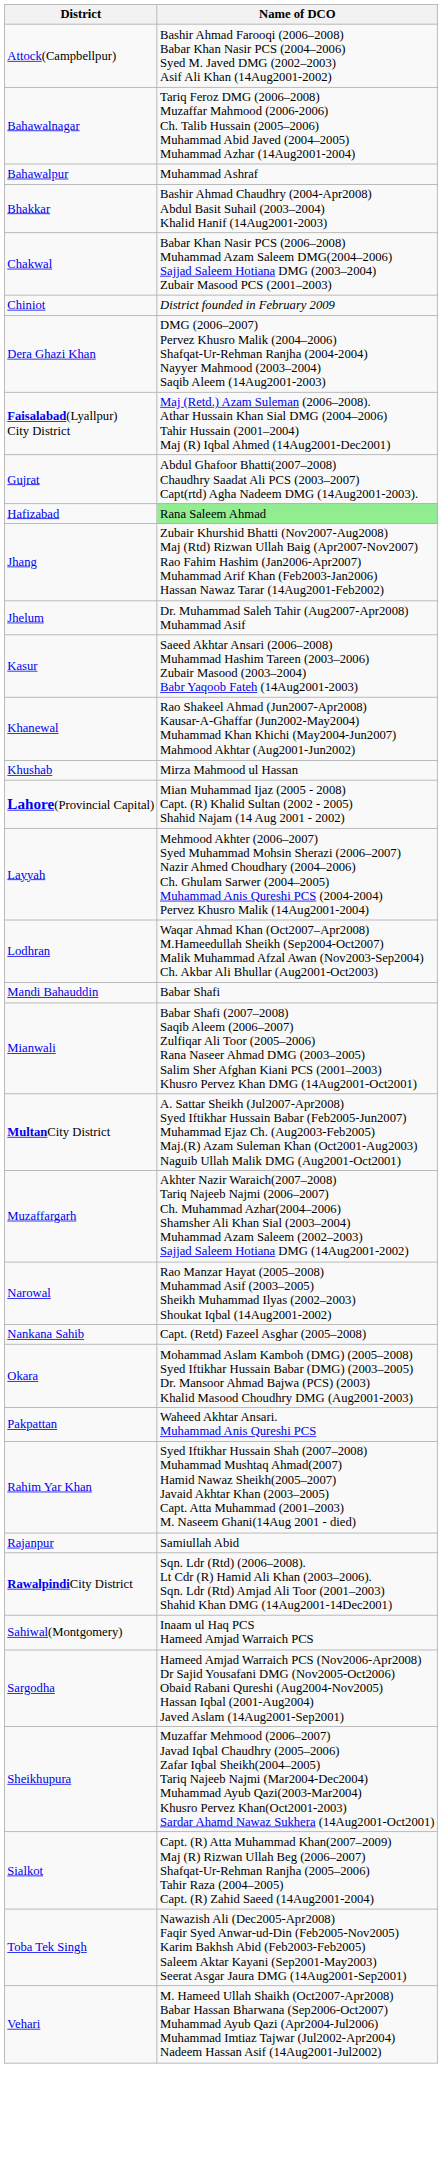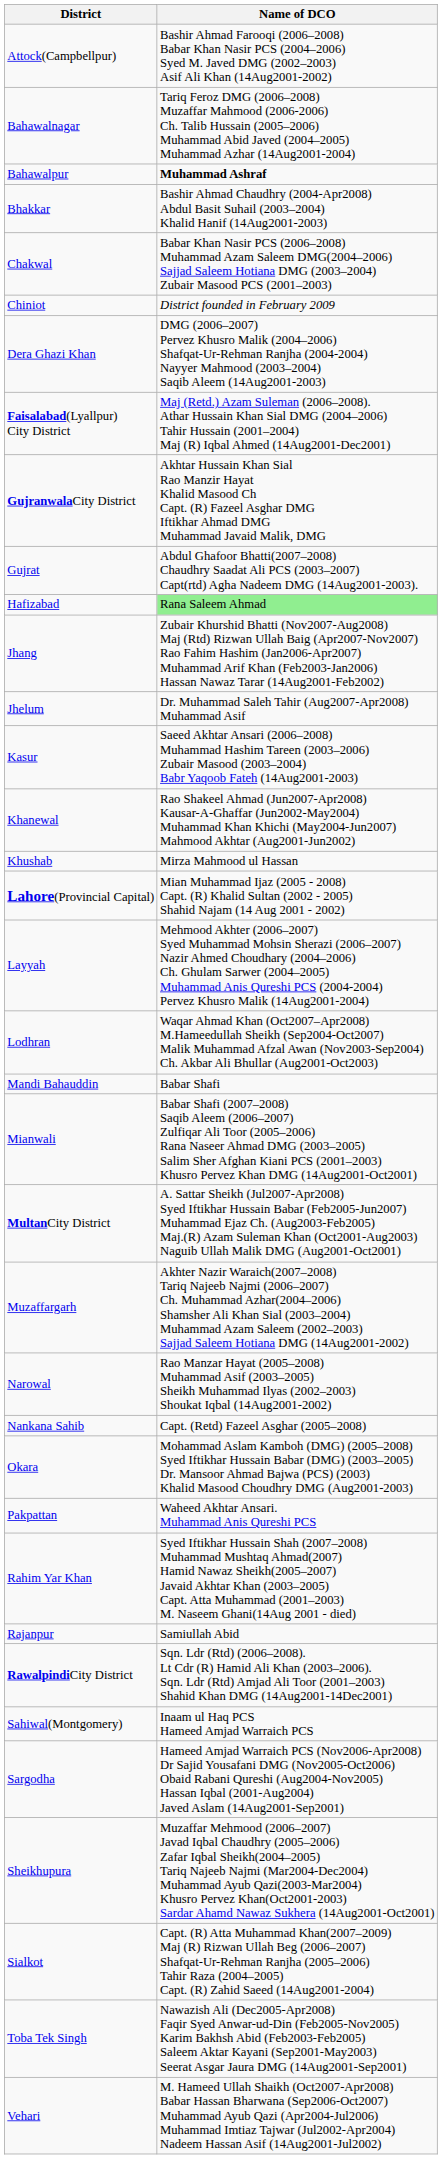Bahawalpur | Name of DCO: normal -> bold
+ row: GujranwalaCity District | Akhtar Hussain Khan Sial Rao Manzir Hayat Khalid Masood Ch Capt. (R) Fazeel Asghar DMG Iftikhar Ahmad DMG Muhammad Javaid Malik, DMG
